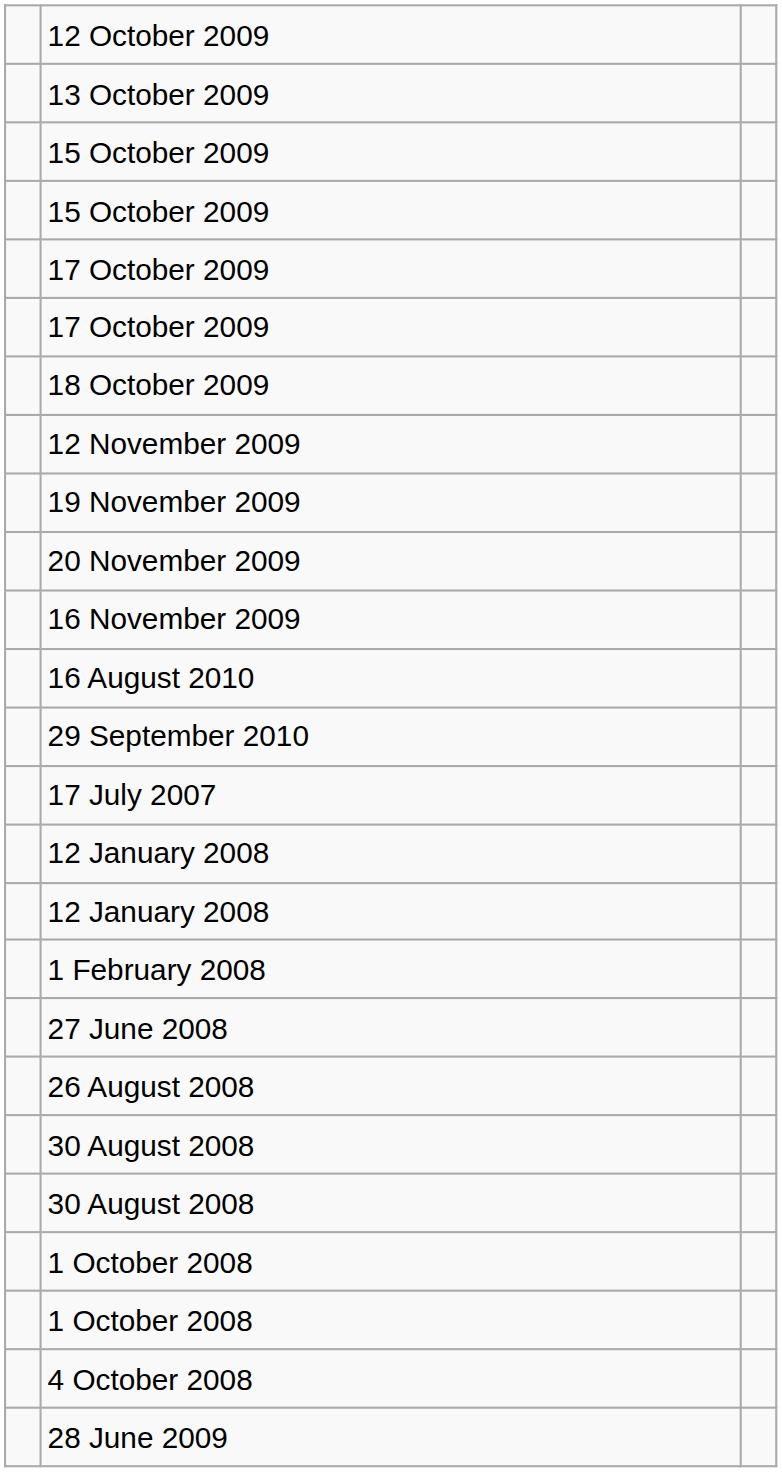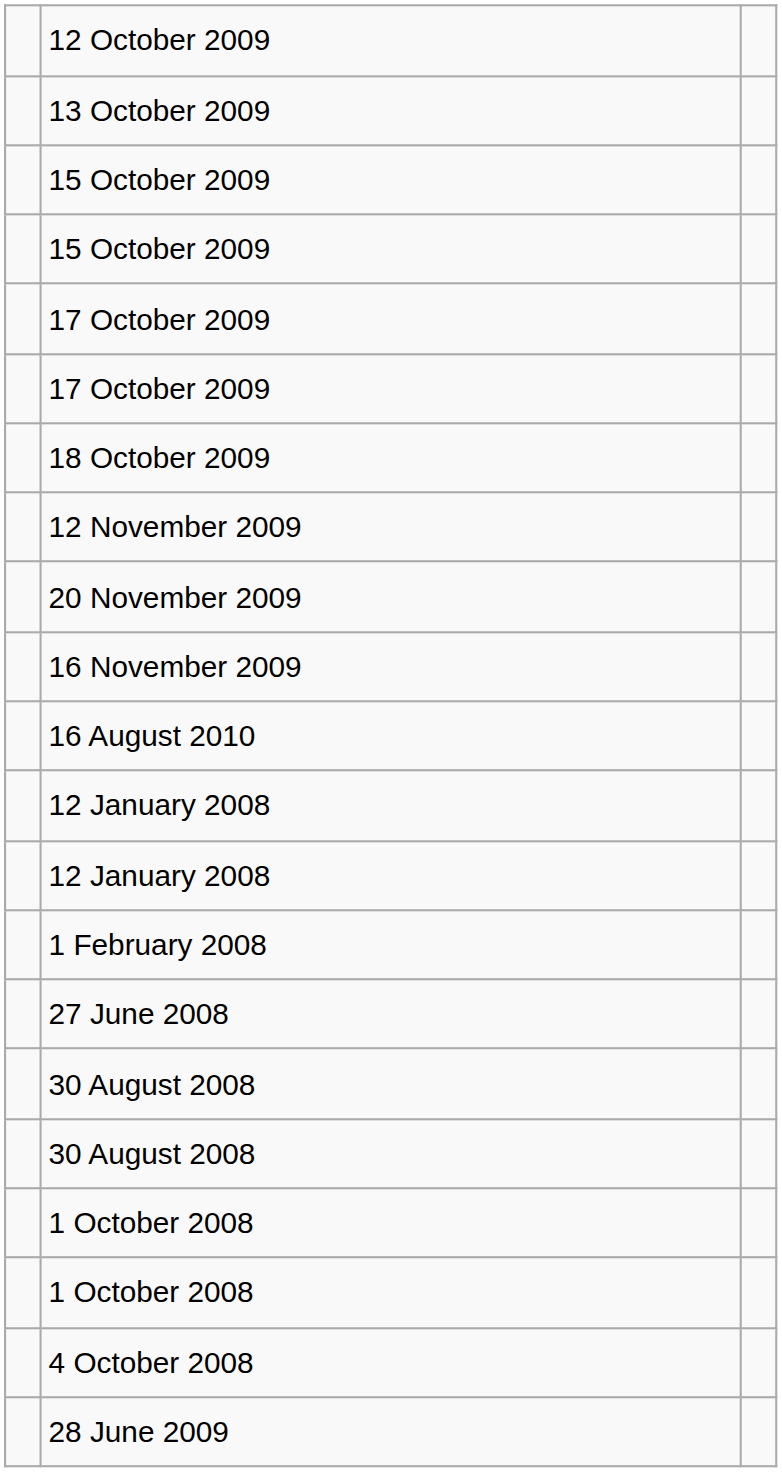- row: 19 November 2009
- row: 29 September 2010
- row: 17 July 2007
- row: 26 August 2008
